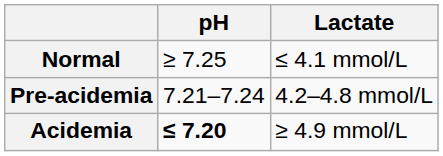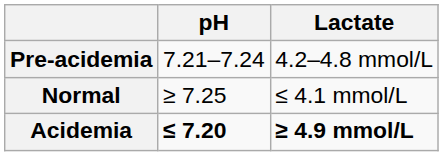rows swapped: Normal <-> Pre-acidemia
Acidemia | Lactate: normal -> bold
